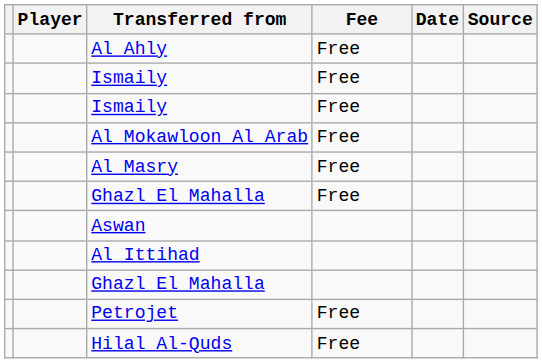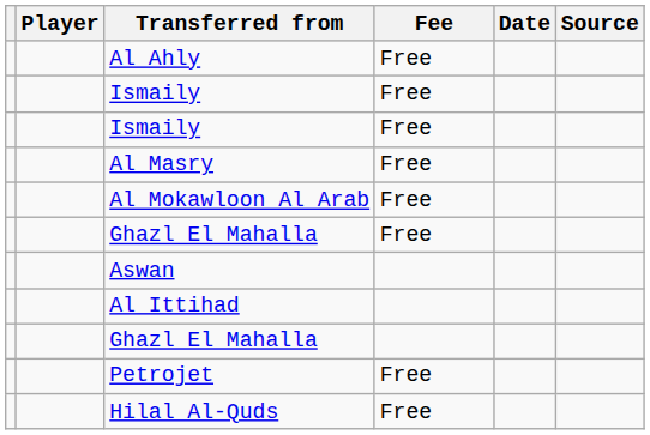rows swapped: Al Masry <-> Al Mokawloon Al Arab
